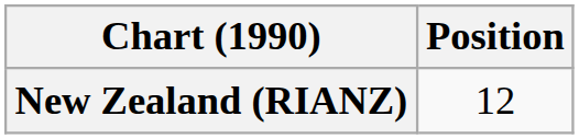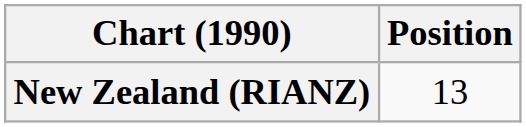New Zealand (RIANZ) | Position: 12 -> 13
